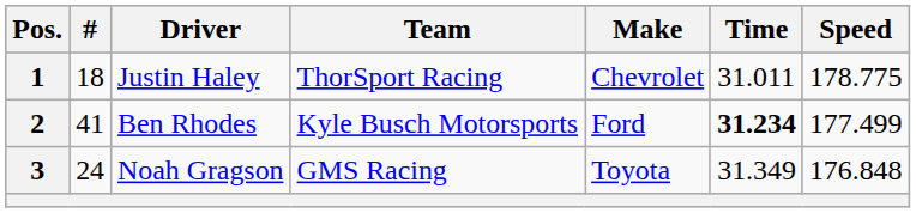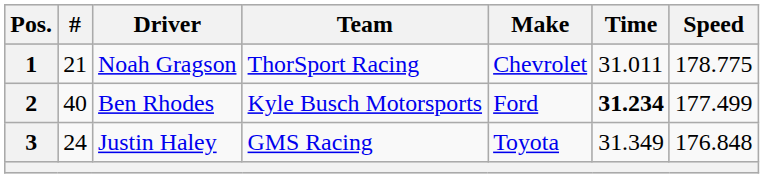1 | #: 18 -> 21
1 | Driver: Justin Haley -> Noah Gragson
2 | #: 41 -> 40
3 | Driver: Noah Gragson -> Justin Haley
